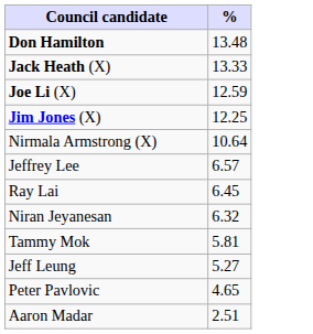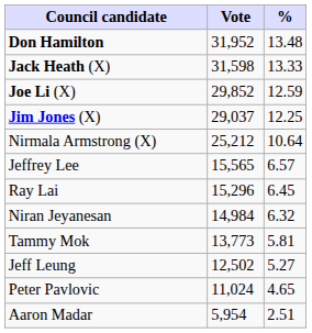+ column: Vote | 31,952 | 31,598 | 29,852 | 29,037 | 25,212 | 15,565 | 15,296 | 14,984 | 13,773 | 12,502 | 11,024 | 5,954
